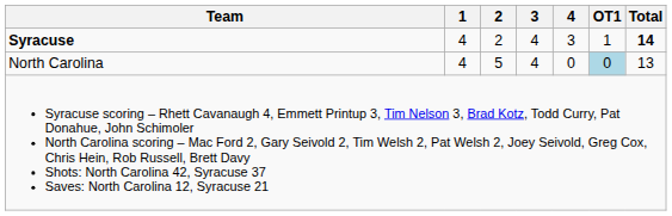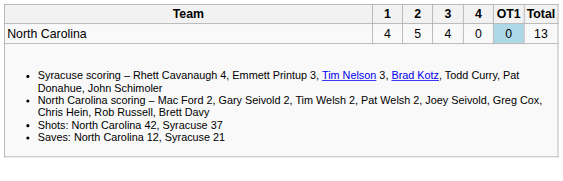- row: Syracuse | 4 | 2 | 4 | 3 | 1 | 14
